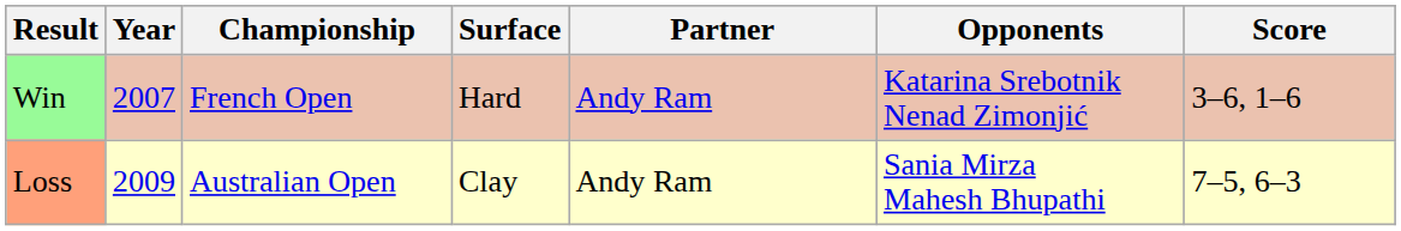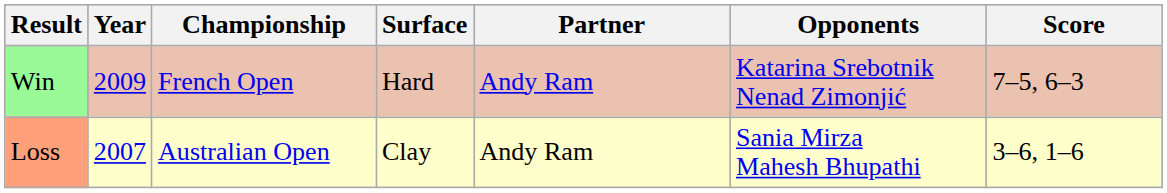Win | Year: 2007 -> 2009
Win | Score: 3–6, 1–6 -> 7–5, 6–3
Loss | Year: 2009 -> 2007
Loss | Score: 7–5, 6–3 -> 3–6, 1–6
